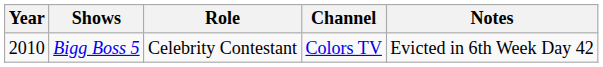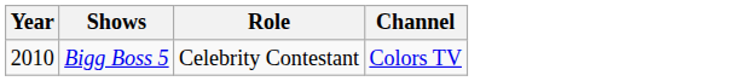- column: Notes | Evicted in 6th Week Day 42
